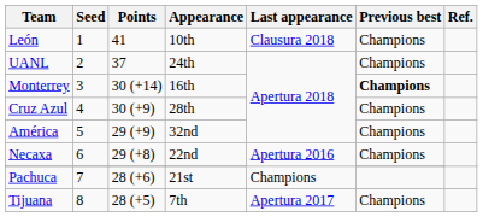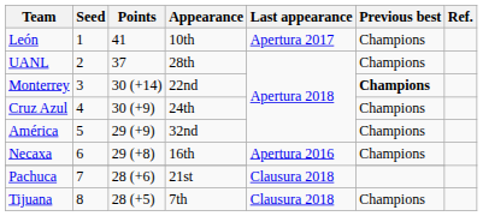León | Last appearance: Clausura 2018 -> Apertura 2017
UANL | Appearance: 24th -> 28th
Monterrey | Appearance: 16th -> 22nd
Cruz Azul | Appearance: 28th -> 24th
Necaxa | Appearance: 22nd -> 16th
Pachuca | Last appearance: Champions -> Clausura 2018
Tijuana | Last appearance: Apertura 2017 -> Clausura 2018
